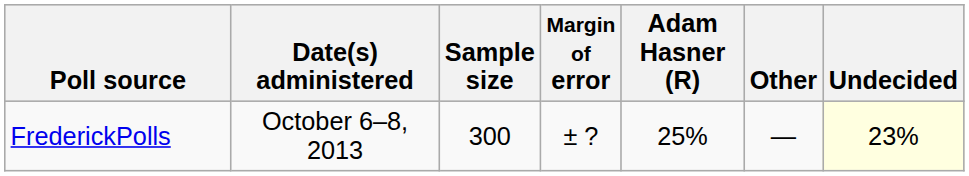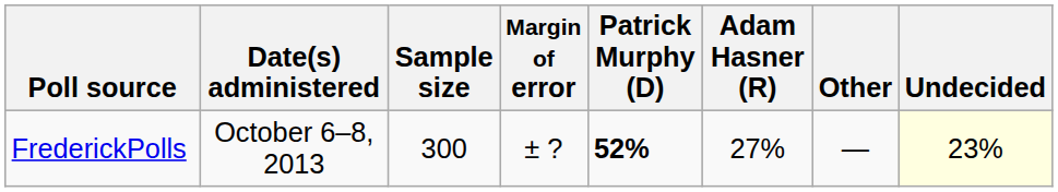+ column: Patrick Murphy (D) | 52%
FrederickPolls | Adam Hasner (R): 25% -> 27%
